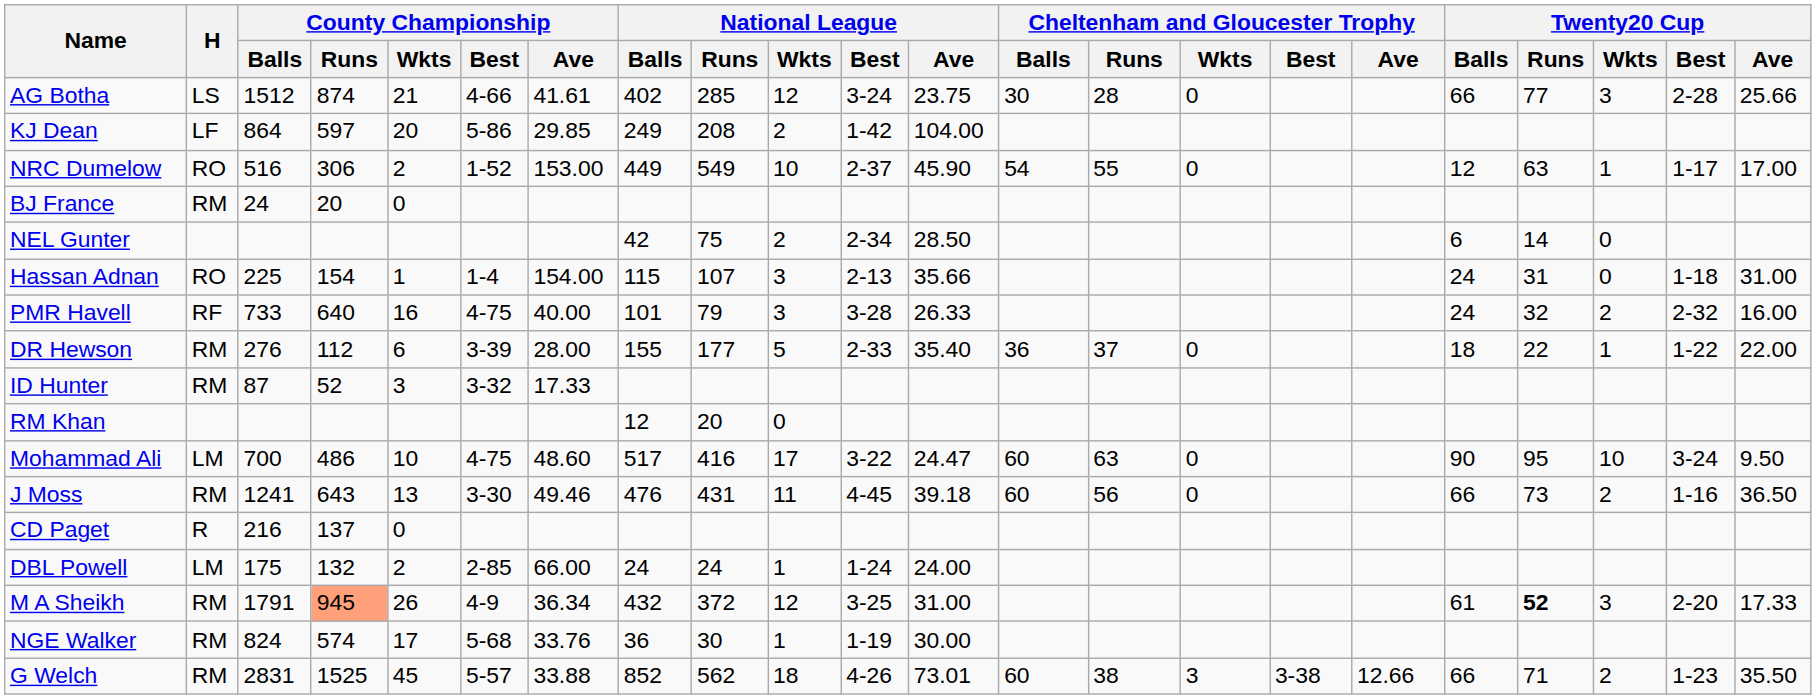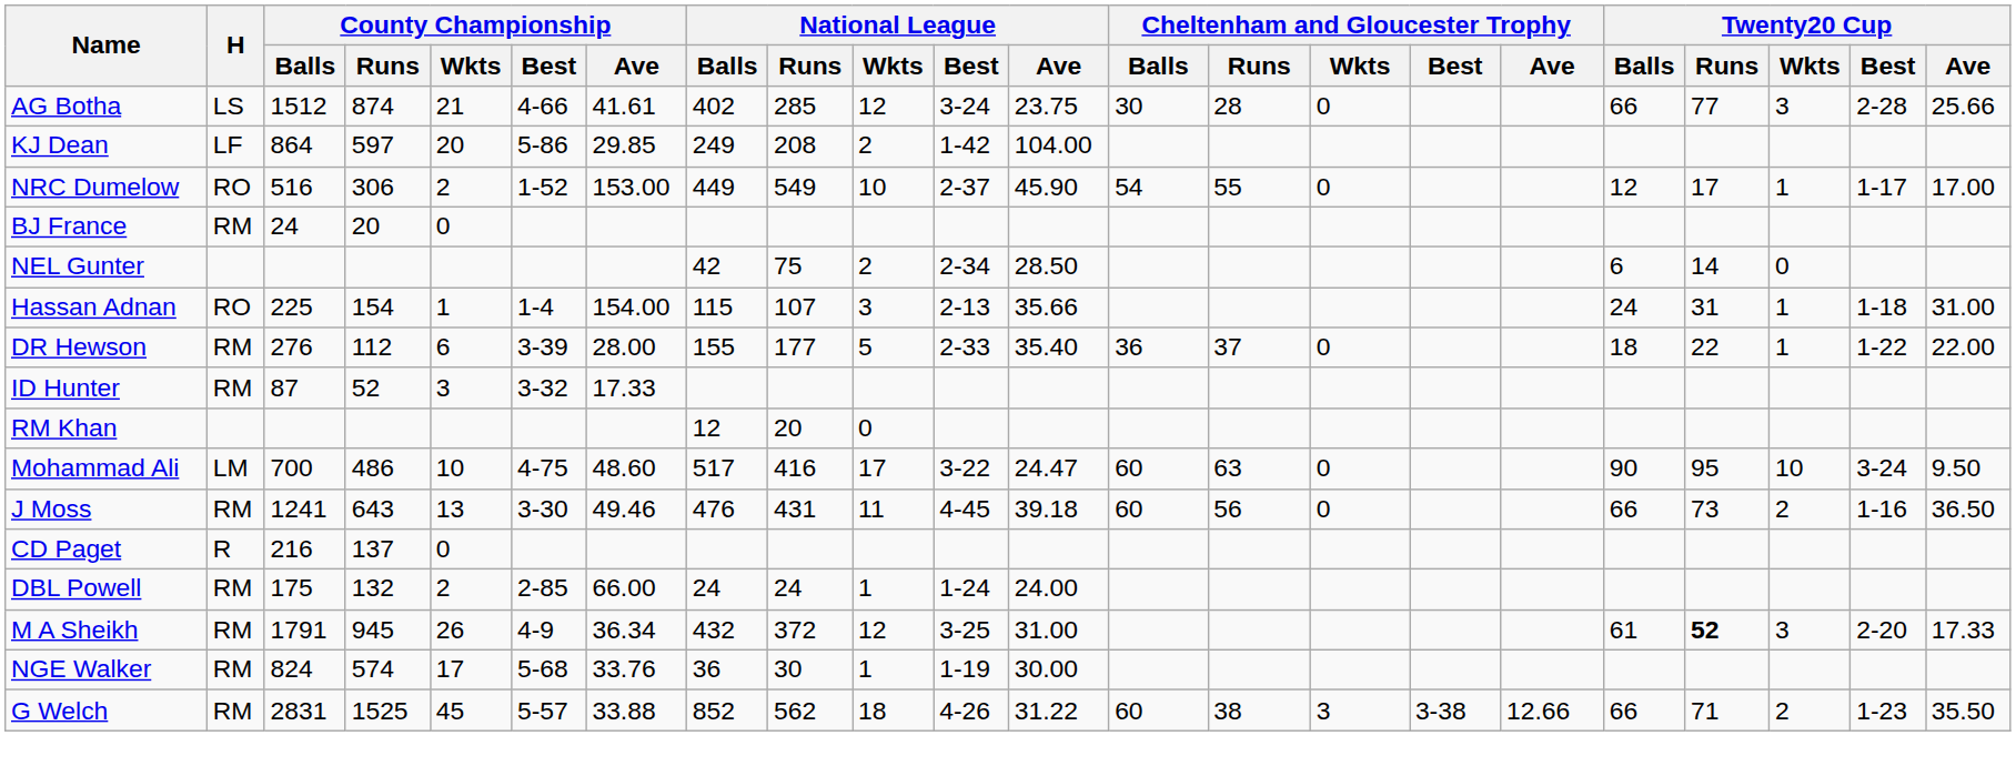NRC Dumelow | Twenty20 Cup / Runs: 63 -> 17
Hassan Adnan | Twenty20 Cup / Wkts: 0 -> 1
- row: PMR Havell | RF | 733 | 640 | 16 | 4-75 | 40.00 | 101 | 79 | 3 | 3-28 | 26.33 | 24 | 32 | 2 | 2-32 | 16.00
DBL Powell | H: LM -> RM
M A Sheikh | County Championship / Runs: lightsalmon background -> no background
G Welch | National League / Ave: 73.01 -> 31.22
